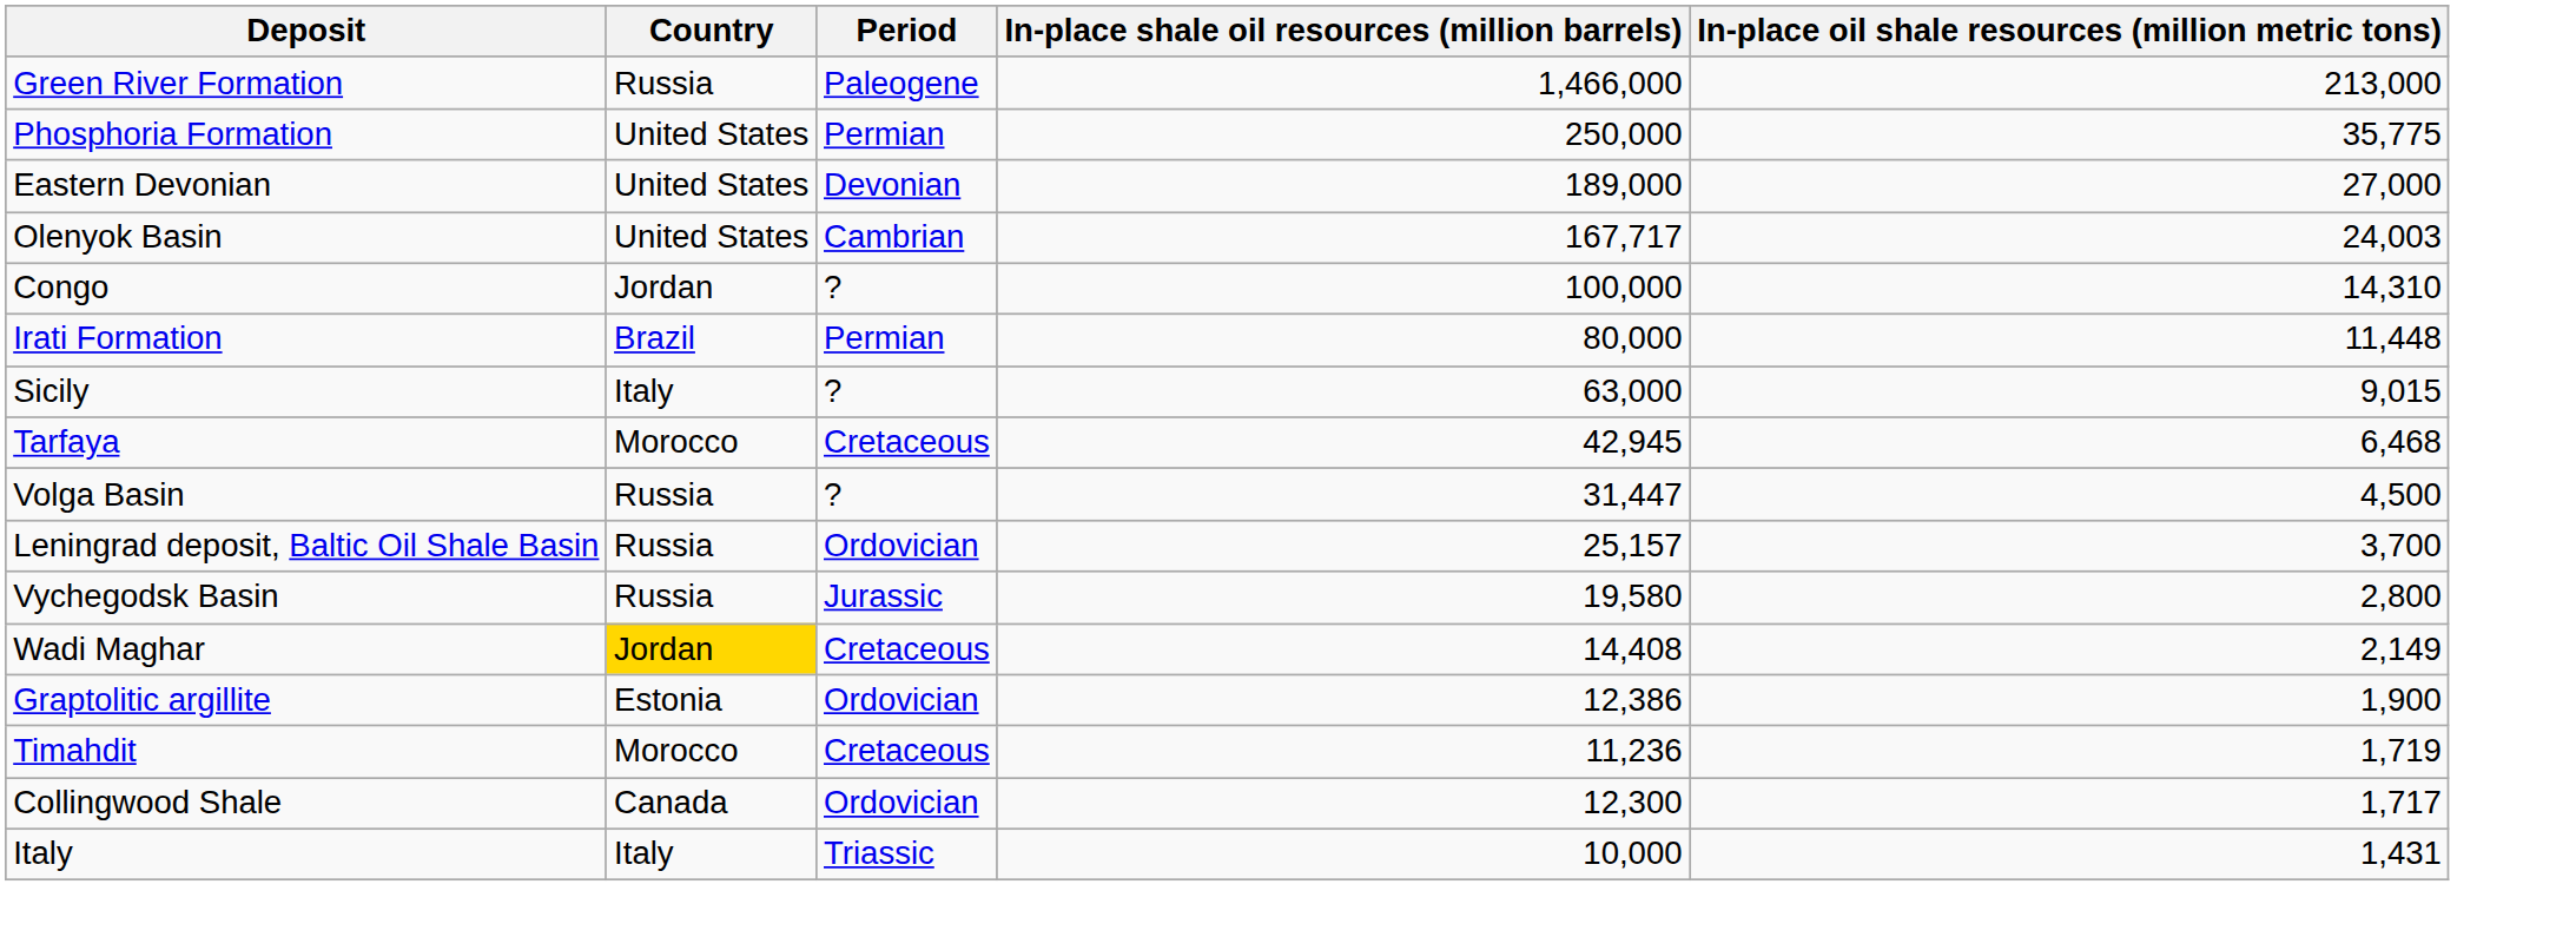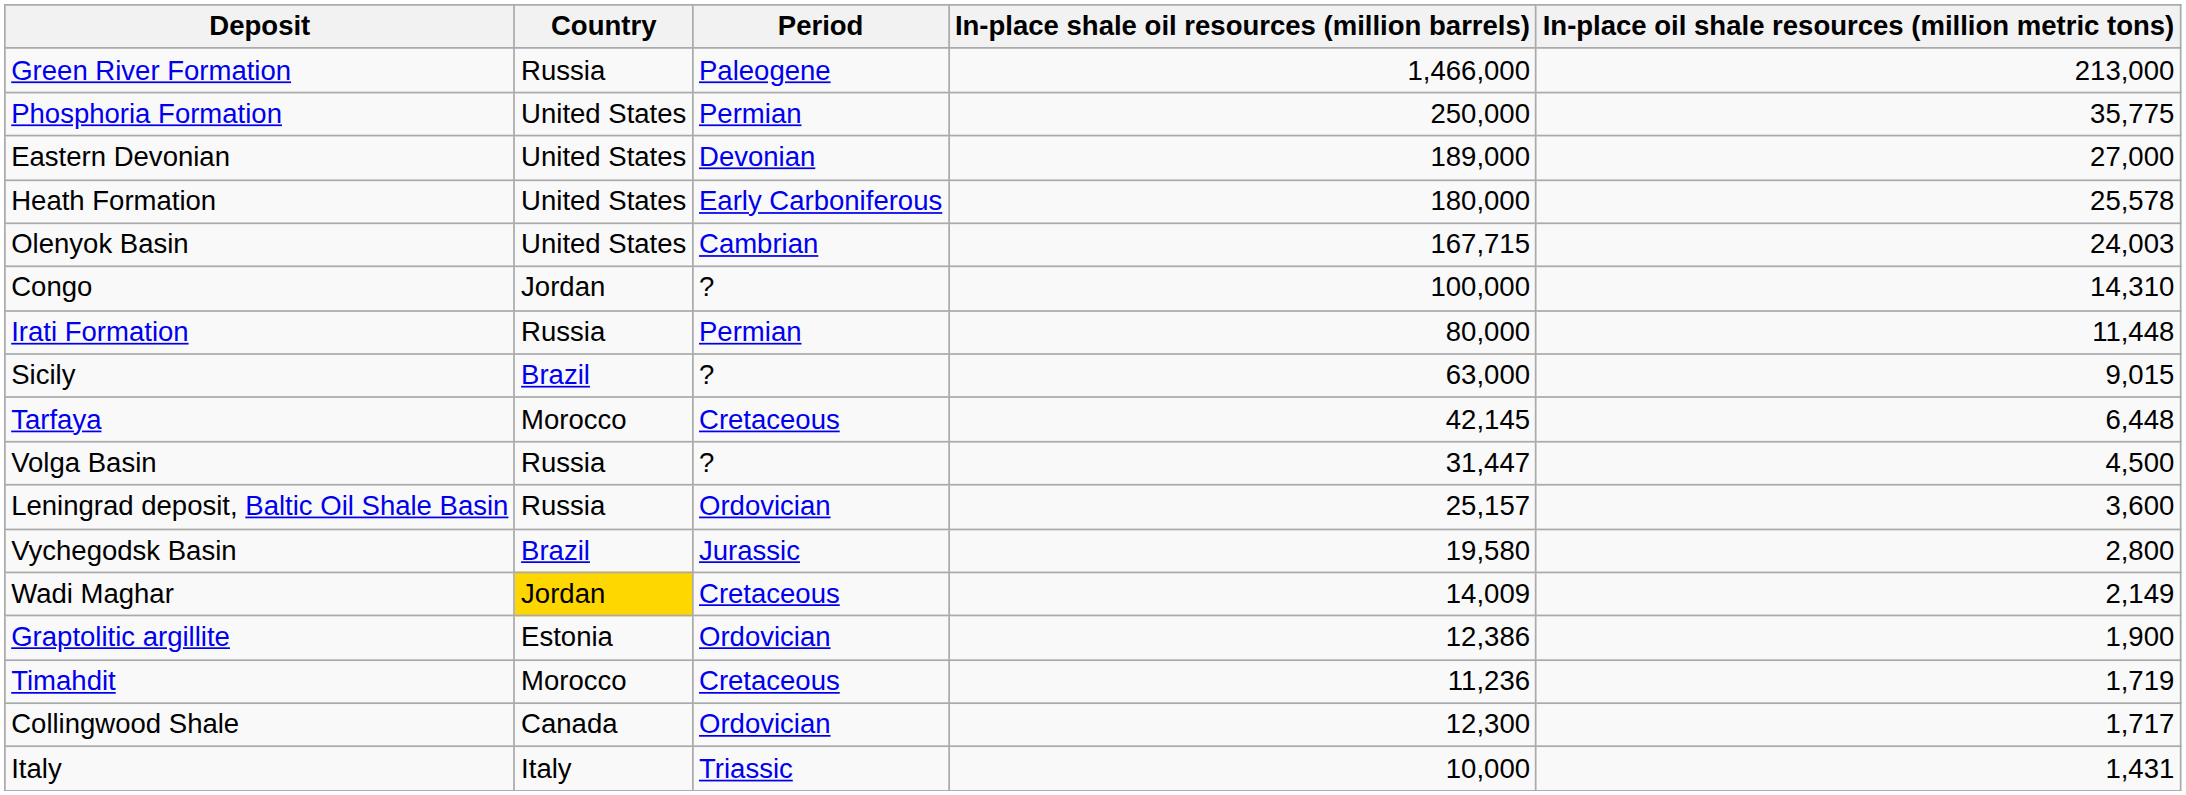+ row: Heath Formation | United States | Early Carboniferous | 180,000 | 25,578
Olenyok Basin | In-place shale oil resources (million barrels): 167,717 -> 167,715
Irati Formation | Country: Brazil -> Russia
Sicily | Country: Italy -> Brazil
Tarfaya | In-place shale oil resources (million barrels): 42,945 -> 42,145
Tarfaya | In-place oil shale resources (million metric tons): 6,468 -> 6,448
Leningrad deposit, Baltic Oil Shale Basin | In-place oil shale resources (million metric tons): 3,700 -> 3,600
Vychegodsk Basin | Country: Russia -> Brazil
Wadi Maghar | In-place shale oil resources (million barrels): 14,408 -> 14,009
